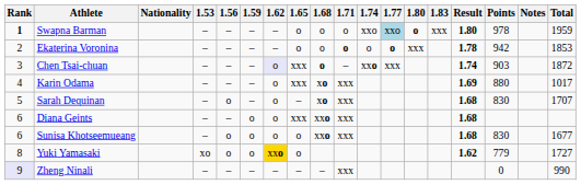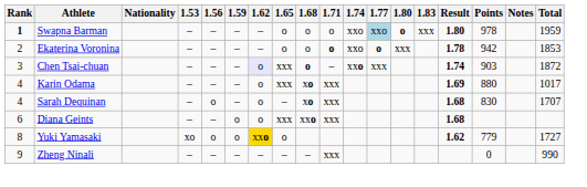Ekaterina Voronina | 1.74: o -> xxo
Sarah Dequinan | Rank: 5 -> 4
- row: 6 | Sunisa Khotseemueang | – | o | o | o | o | xxo | xxx | 1.68 | 830 | 1677
Zheng Ninali | Rank: lavender background -> no background
